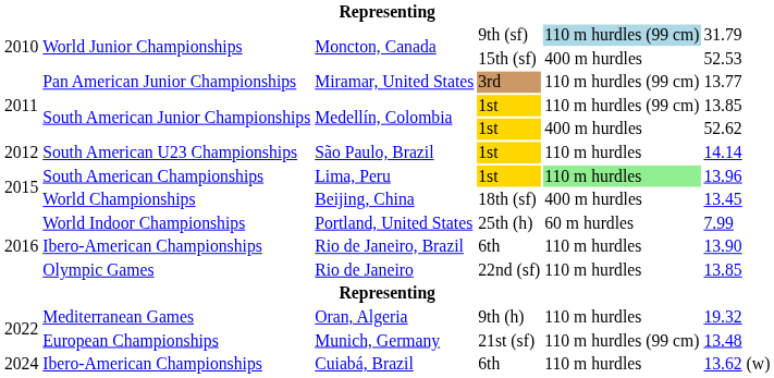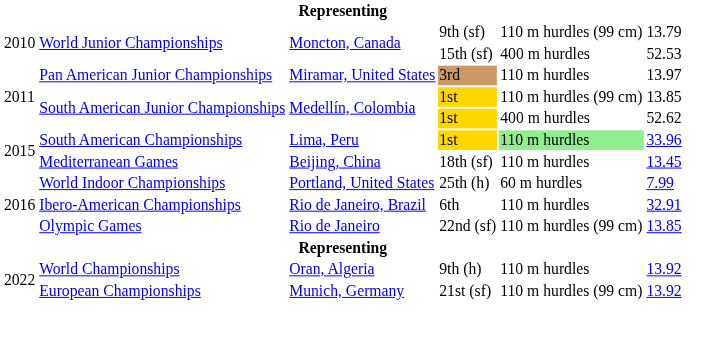Moncton, Canada / 9th (sf) | column 5: lightblue background -> no background
Moncton, Canada / 9th (sf) | column 6: 31.79 -> 13.79
Miramar, United States | column 5: 110 m hurdles (99 cm) -> 110 m hurdles
Miramar, United States | column 6: 13.77 -> 13.97
- row: 2012 | South American U23 Championships | São Paulo, Brazil | 1st | 110 m hurdles | 14.14
Lima, Peru | column 6: 13.96 -> 33.96
Beijing, China | column 2: World Championships -> Mediterranean Games
Beijing, China | column 5: 400 m hurdles -> 110 m hurdles
Rio de Janeiro, Brazil | column 6: 13.90 -> 32.91
Rio de Janeiro | column 5: 110 m hurdles -> 110 m hurdles (99 cm)
Oran, Algeria | column 2: Mediterranean Games -> World Championships
Oran, Algeria | column 6: 19.32 -> 13.92
Munich, Germany | column 6: 13.48 -> 13.92
- row: 2024 | Ibero-American Championships | Cuiabá, Brazil | 6th | 110 m hurdles | 13.62 (w)
